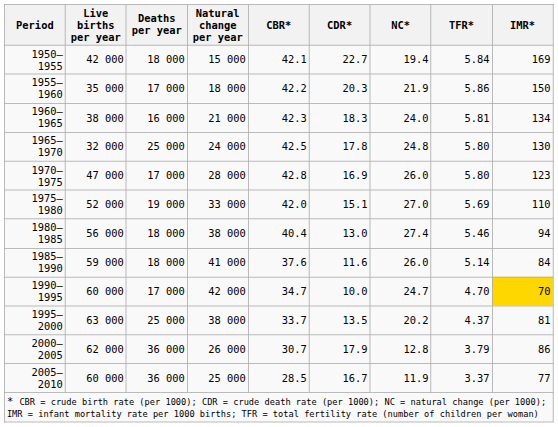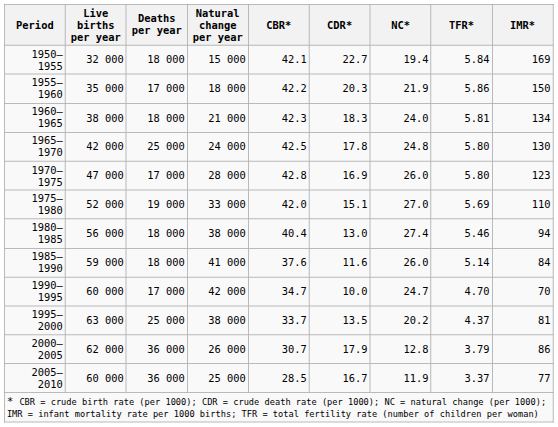1950–1955 | Live births per year: 42 000 -> 32 000
1960–1965 | Deaths per year: 16 000 -> 18 000
1965–1970 | Live births per year: 32 000 -> 42 000
1990–1995 | IMR*: gold background -> no background
